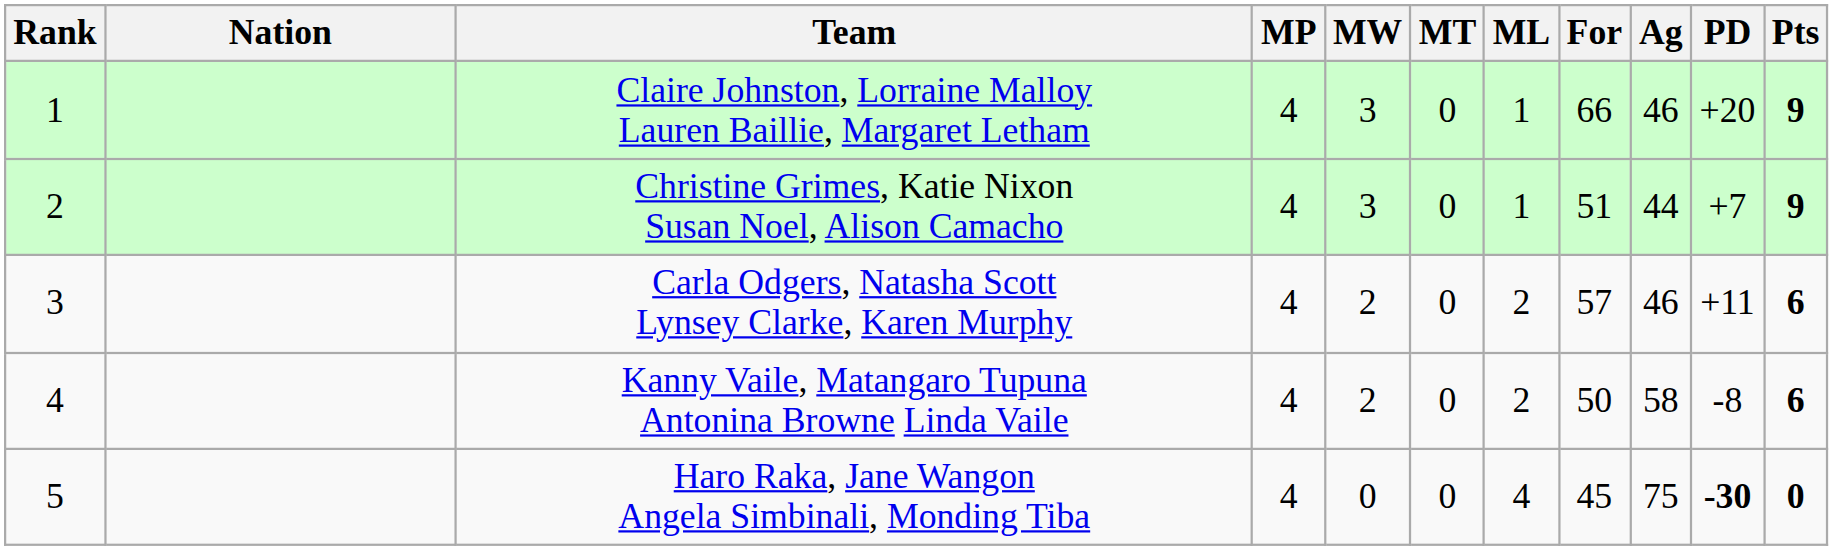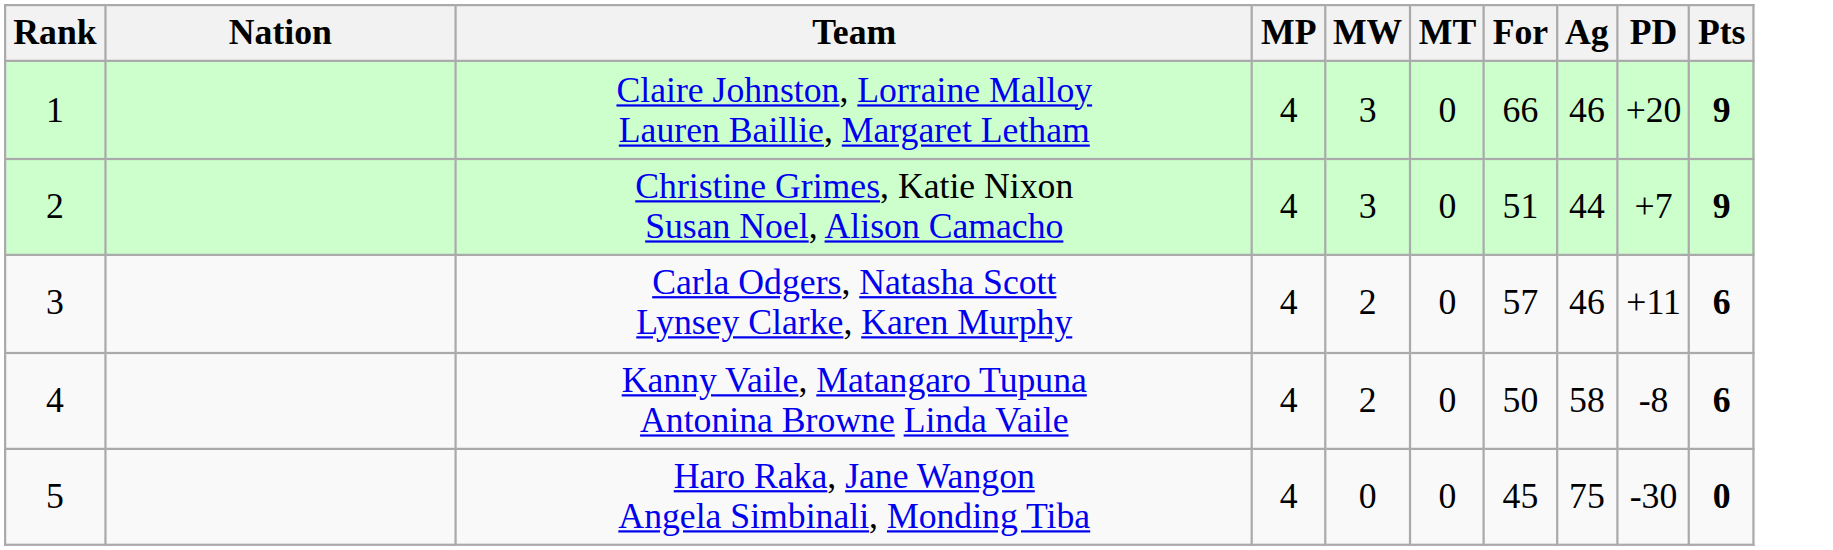- column: ML | 1 | 1 | 2 | 2 | 4
Haro Raka, Jane Wangon Angela Simbinali, Monding Tiba | PD: bold -> normal
